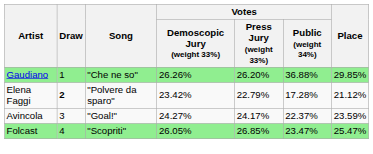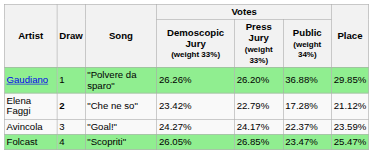Gaudiano | Song: "Che ne so" -> "Polvere da sparo"
Elena Faggi | Song: "Polvere da sparo" -> "Che ne so"
